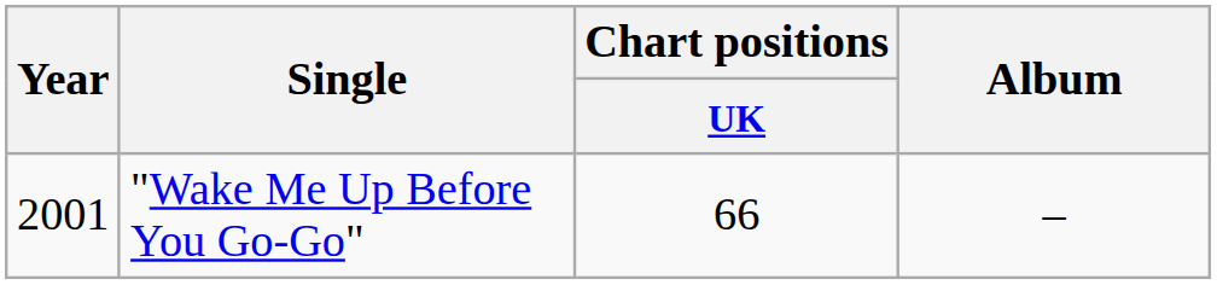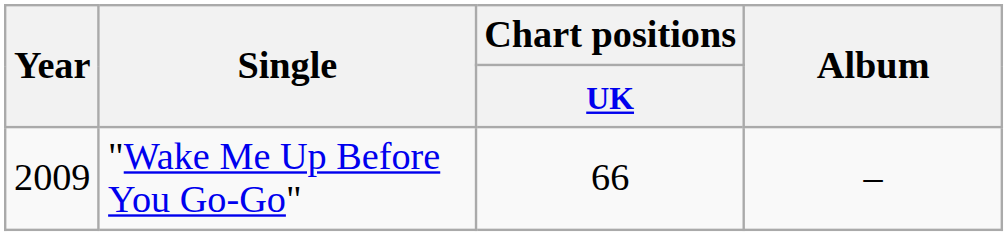"Wake Me Up Before You Go-Go" | Year: 2001 -> 2009
